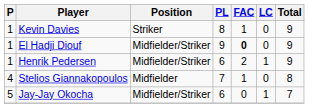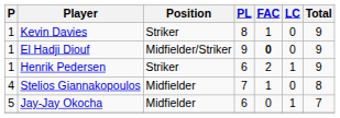Henrik Pedersen | Position: Midfielder/Striker -> Striker
Jay-Jay Okocha | Position: Midfielder/Striker -> Midfielder
